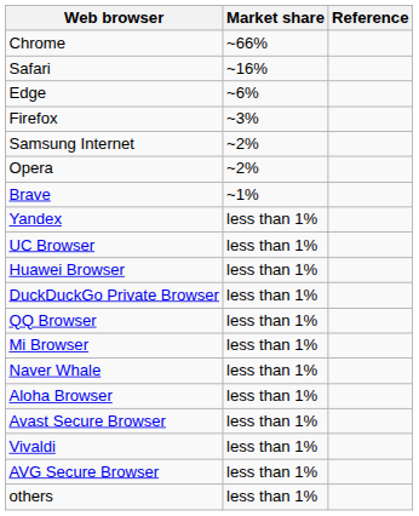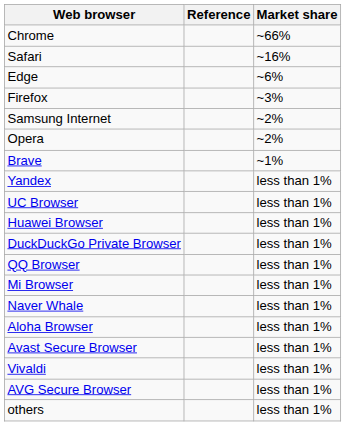columns swapped: Market share <-> Reference
